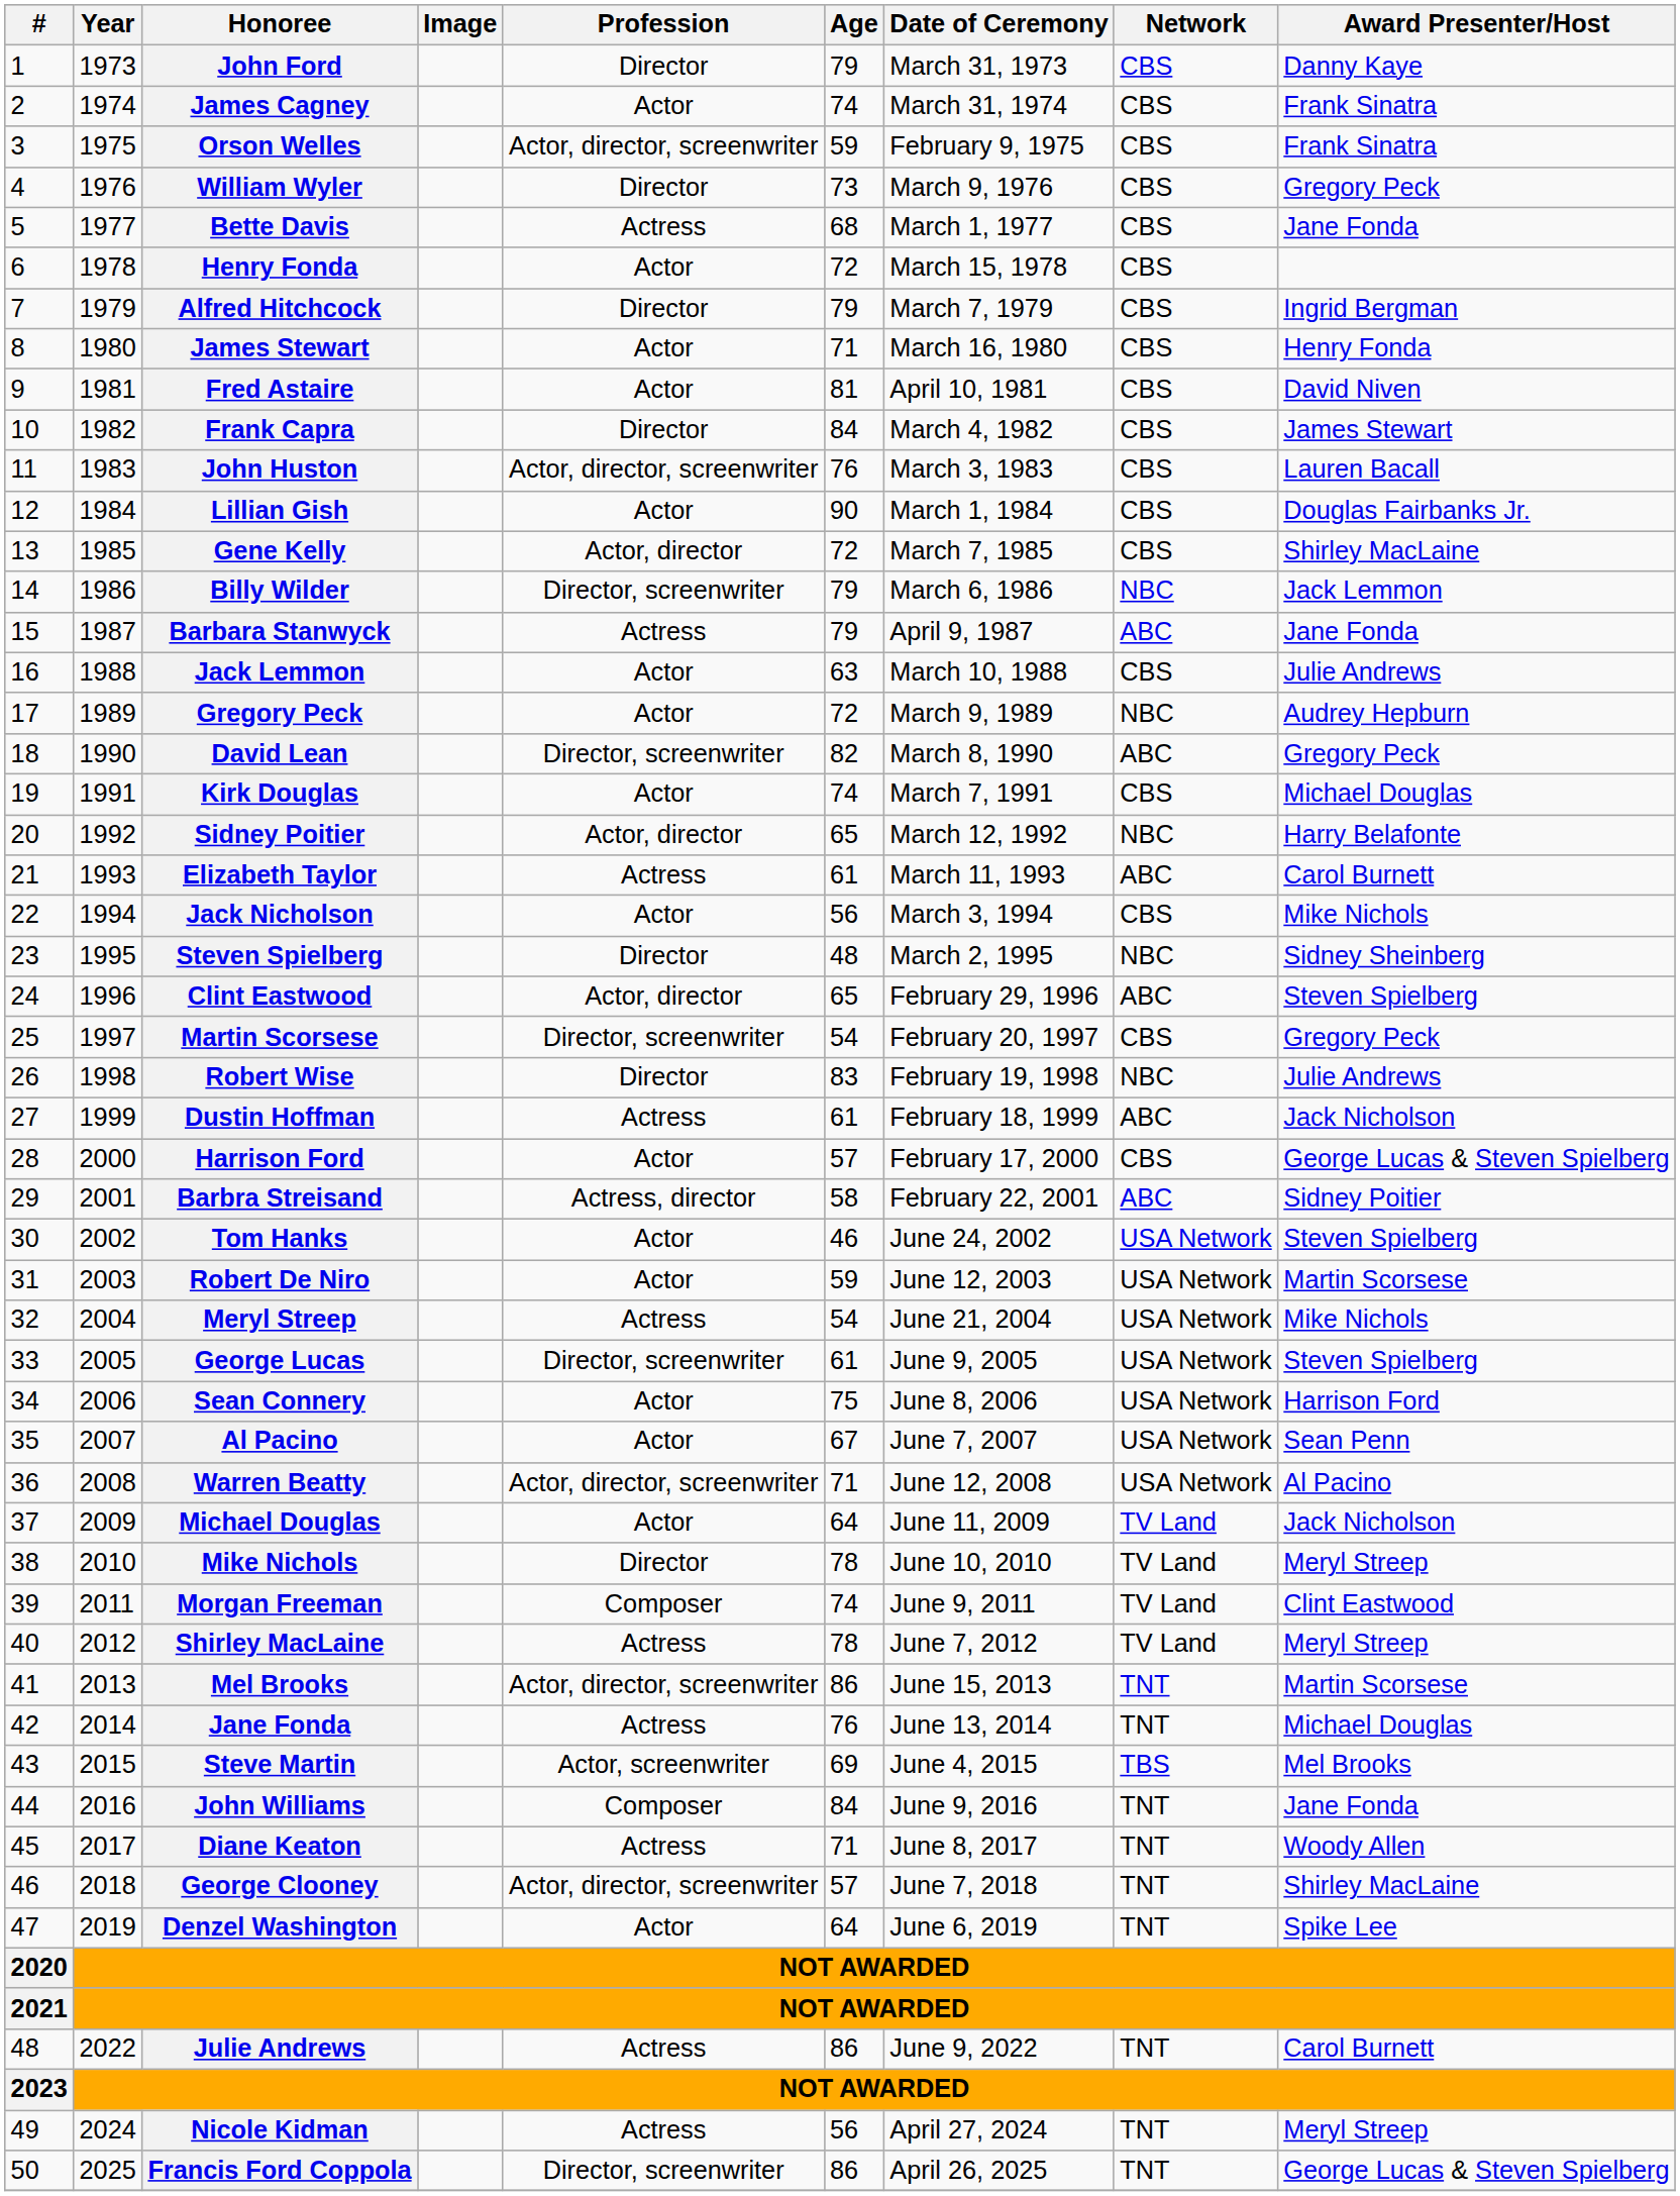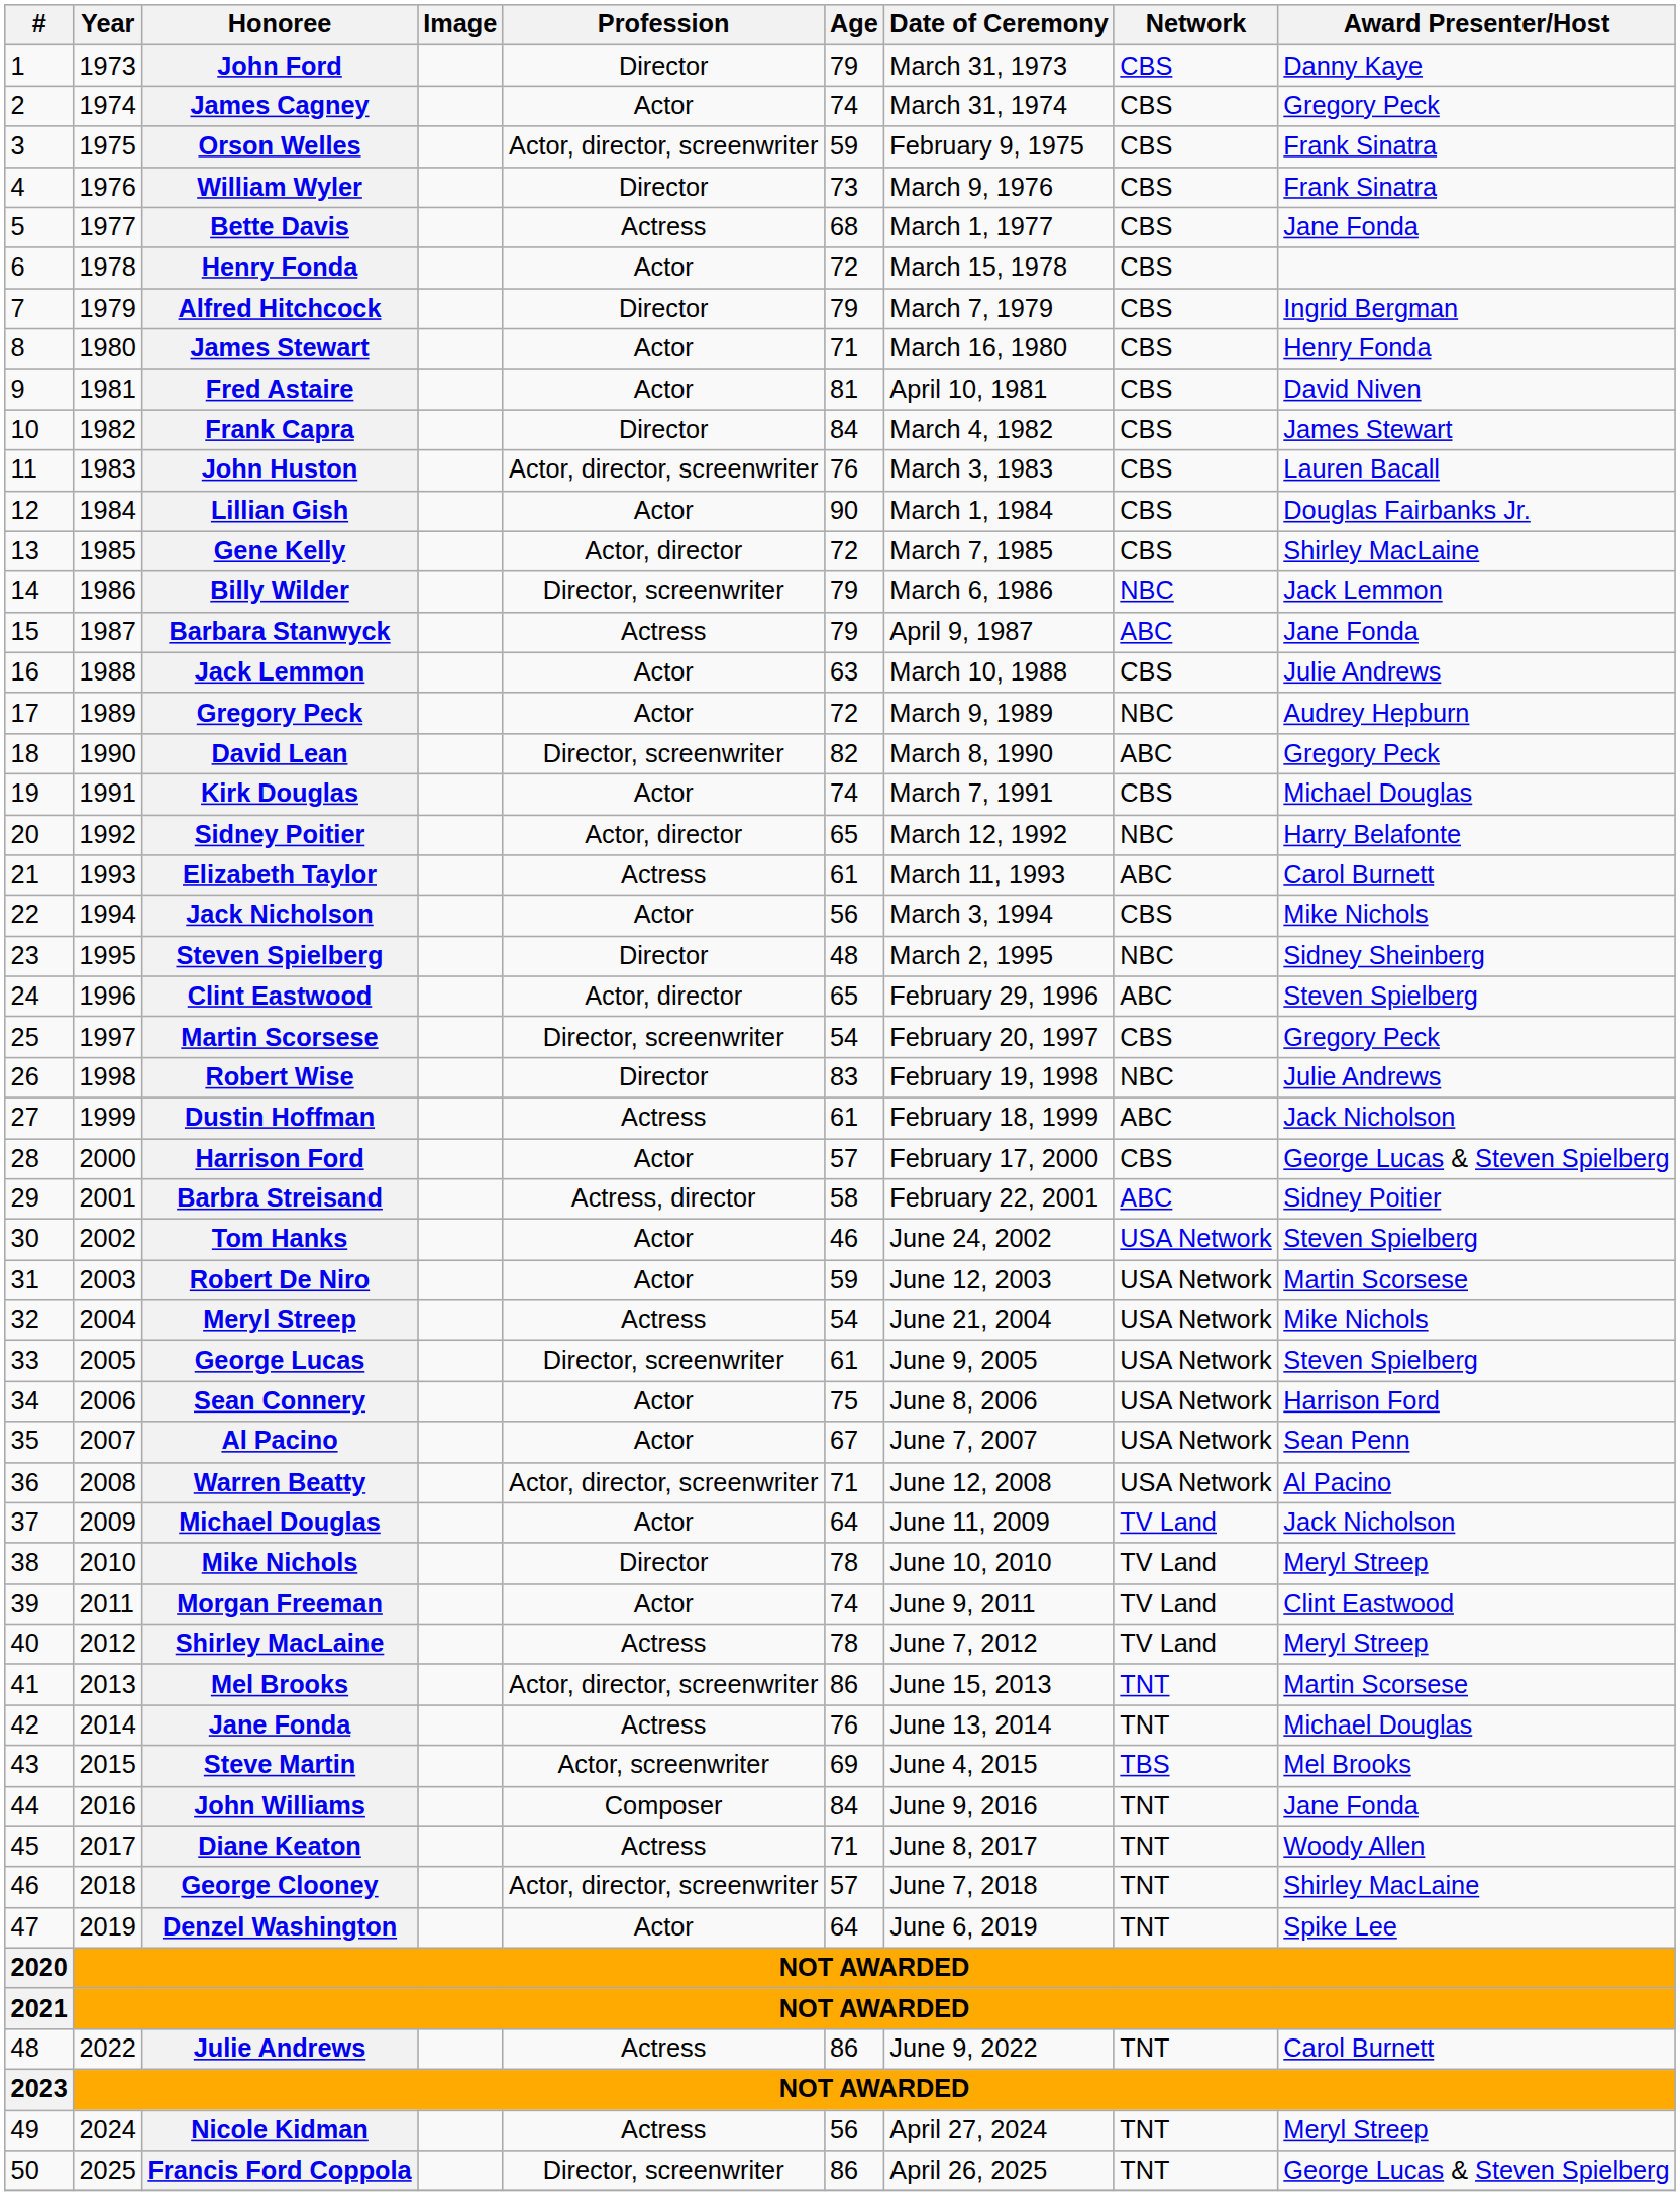James Cagney | Award Presenter/Host: Frank Sinatra -> Gregory Peck
William Wyler | Award Presenter/Host: Gregory Peck -> Frank Sinatra
Morgan Freeman | Profession: Composer -> Actor
